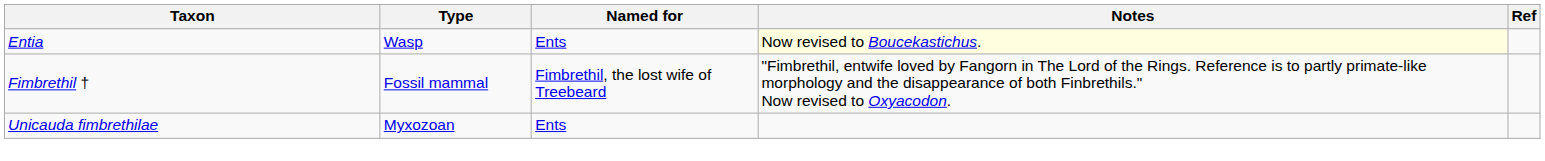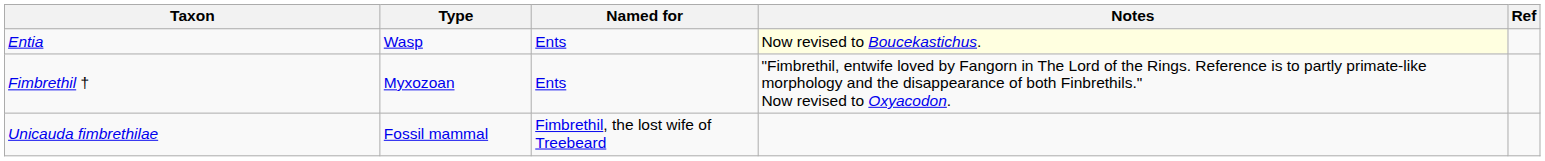Fimbrethil † | Type: Fossil mammal -> Myxozoan
Fimbrethil † | Named for: Fimbrethil, the lost wife of Treebeard -> Ents
Unicauda fimbrethilae | Type: Myxozoan -> Fossil mammal
Unicauda fimbrethilae | Named for: Ents -> Fimbrethil, the lost wife of Treebeard
